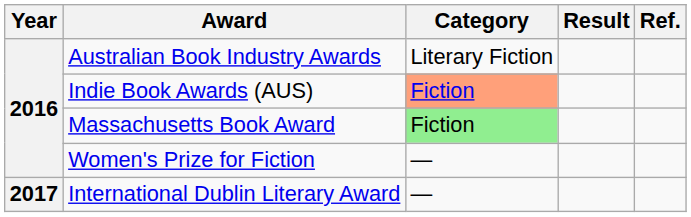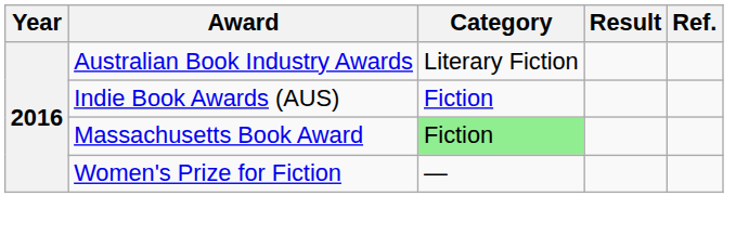Indie Book Awards (AUS) | Category: lightsalmon background -> no background
- row: 2017 | International Dublin Literary Award | —
